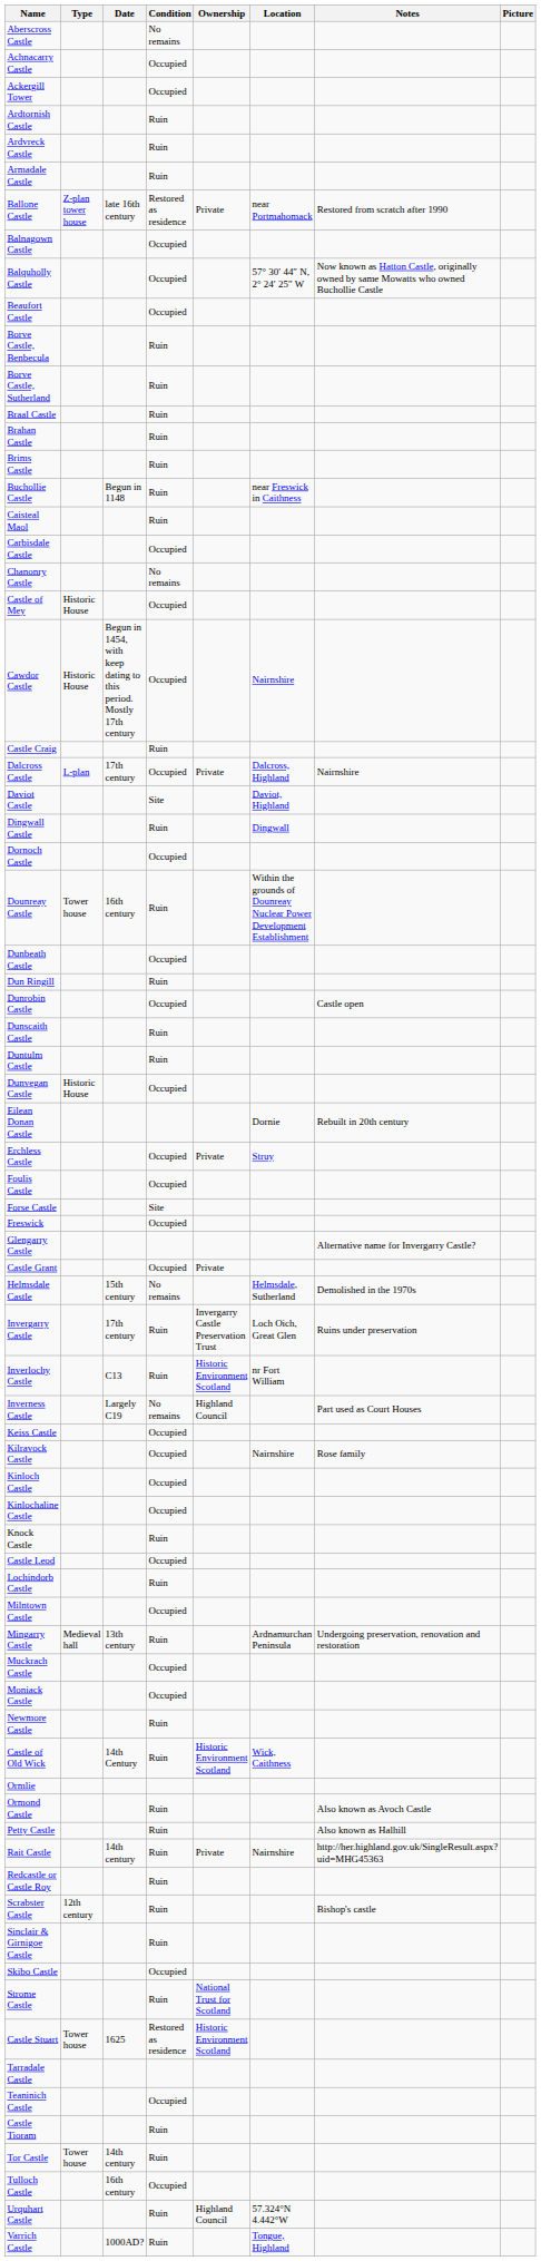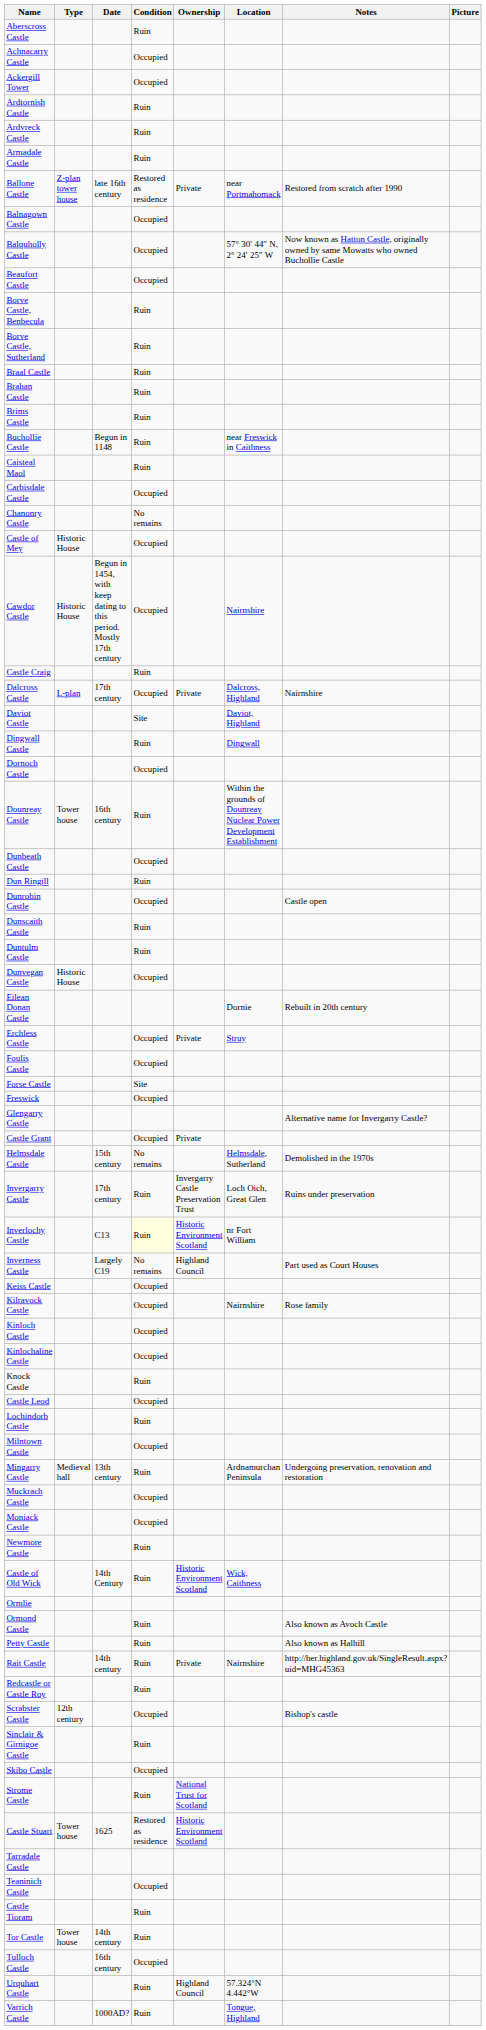Aberscross Castle | Condition: No remains -> Ruin
Inverlochy Castle | Condition: no background -> lightyellow background
Scrabster Castle | Condition: Ruin -> Occupied
